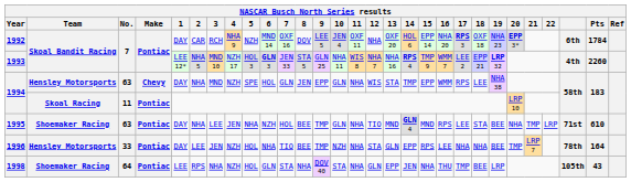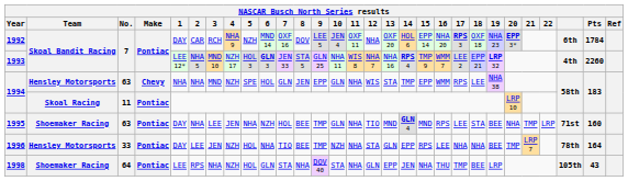1994 / 63 | 1: DAY -> NHA
1995 | Pts: 610 -> 160
